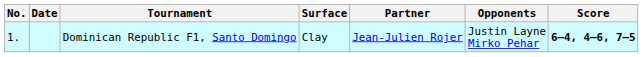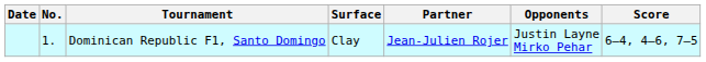columns swapped: No. <-> Date
Dominican Republic F1, Santo Domingo | Score: bold -> normal
